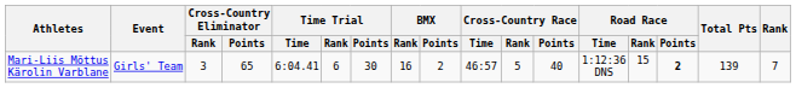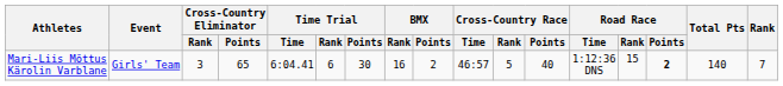Mari-Liis Mõttus Kärolin Varblane | Total Pts: 139 -> 140
